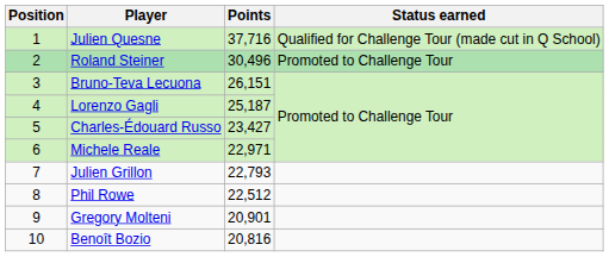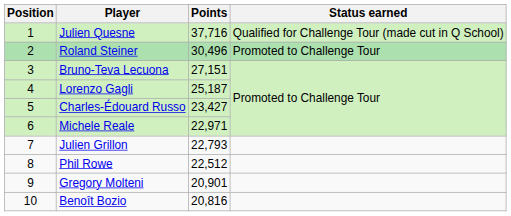Bruno-Teva Lecuona | Points: 26,151 -> 27,151
